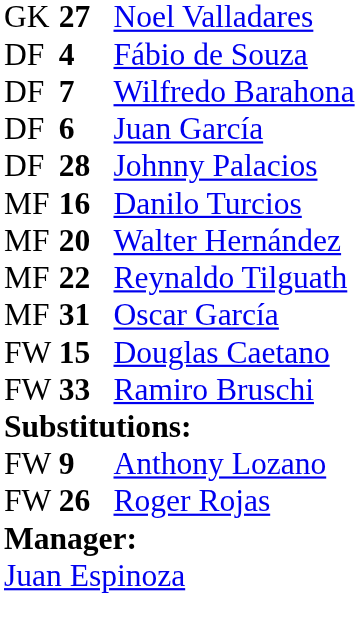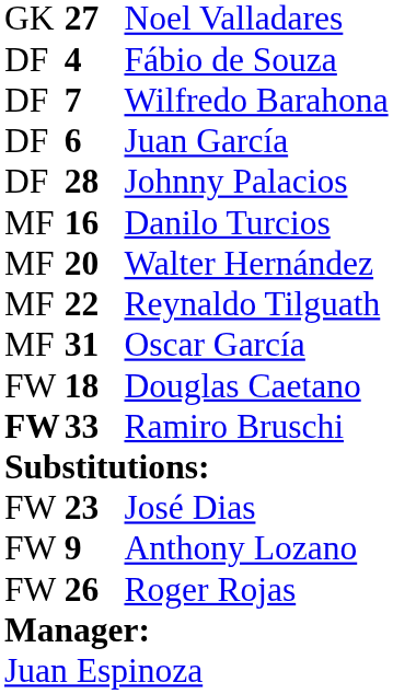Douglas Caetano | column 2: 15 -> 18
Ramiro Bruschi | column 1: normal -> bold
+ row: FW | 23 | José Dias
